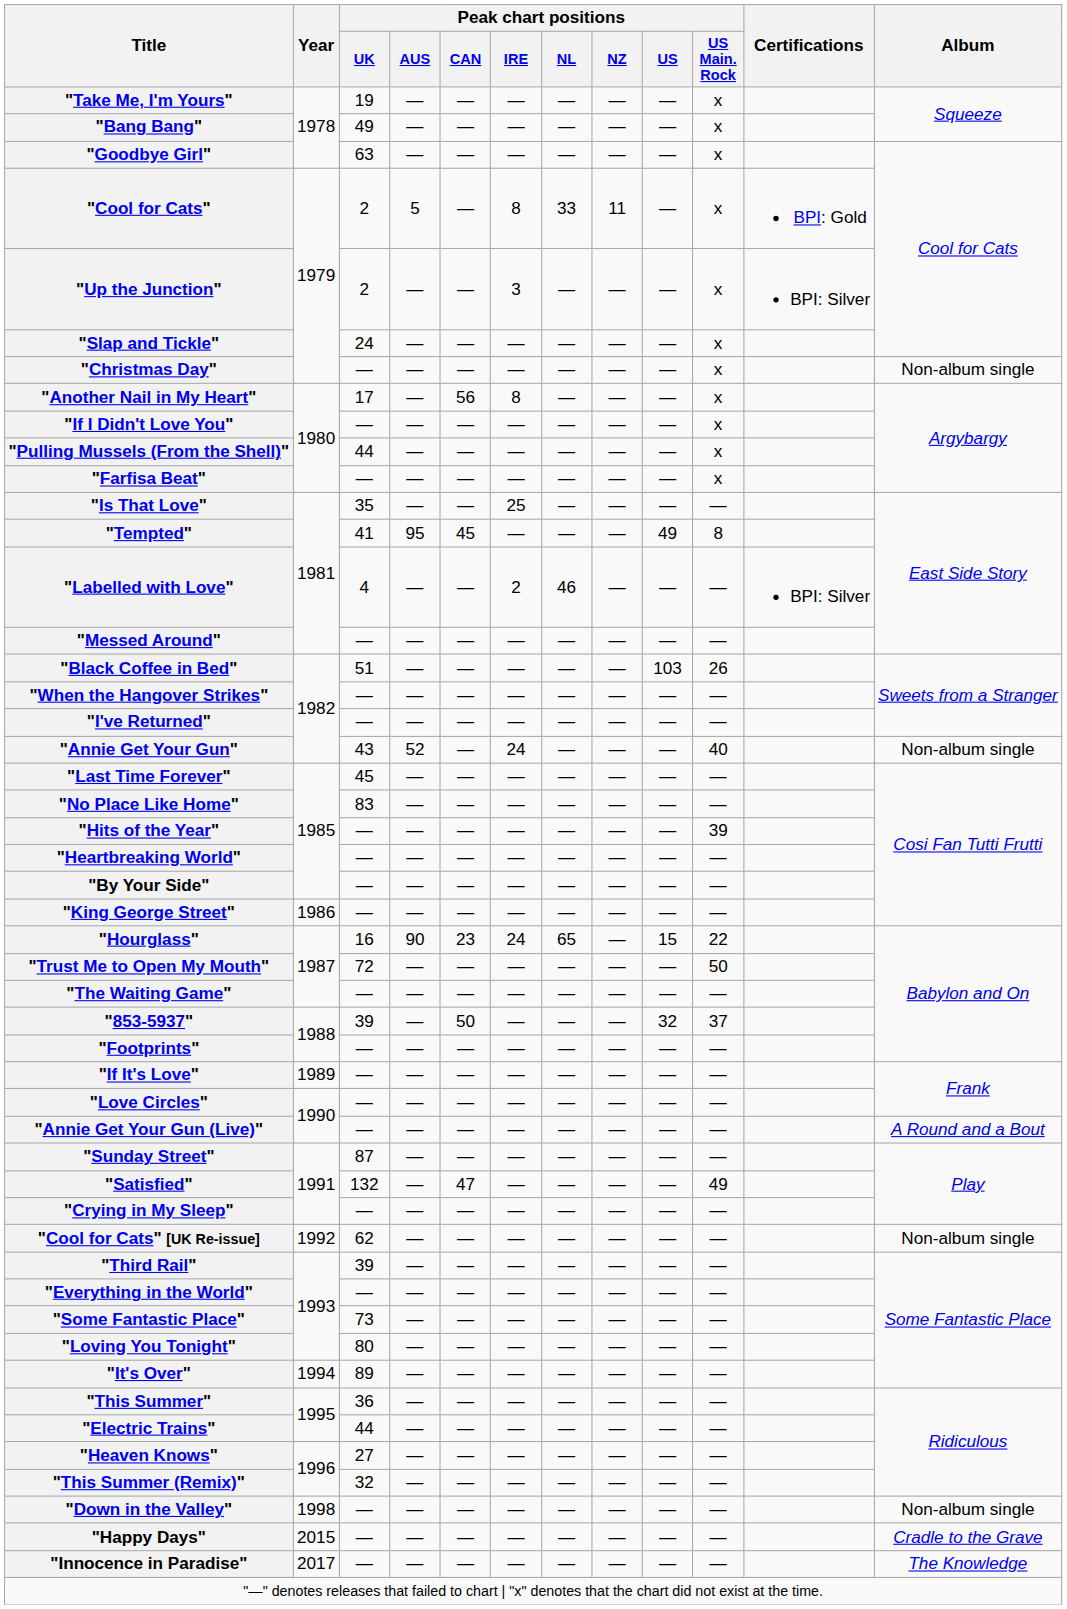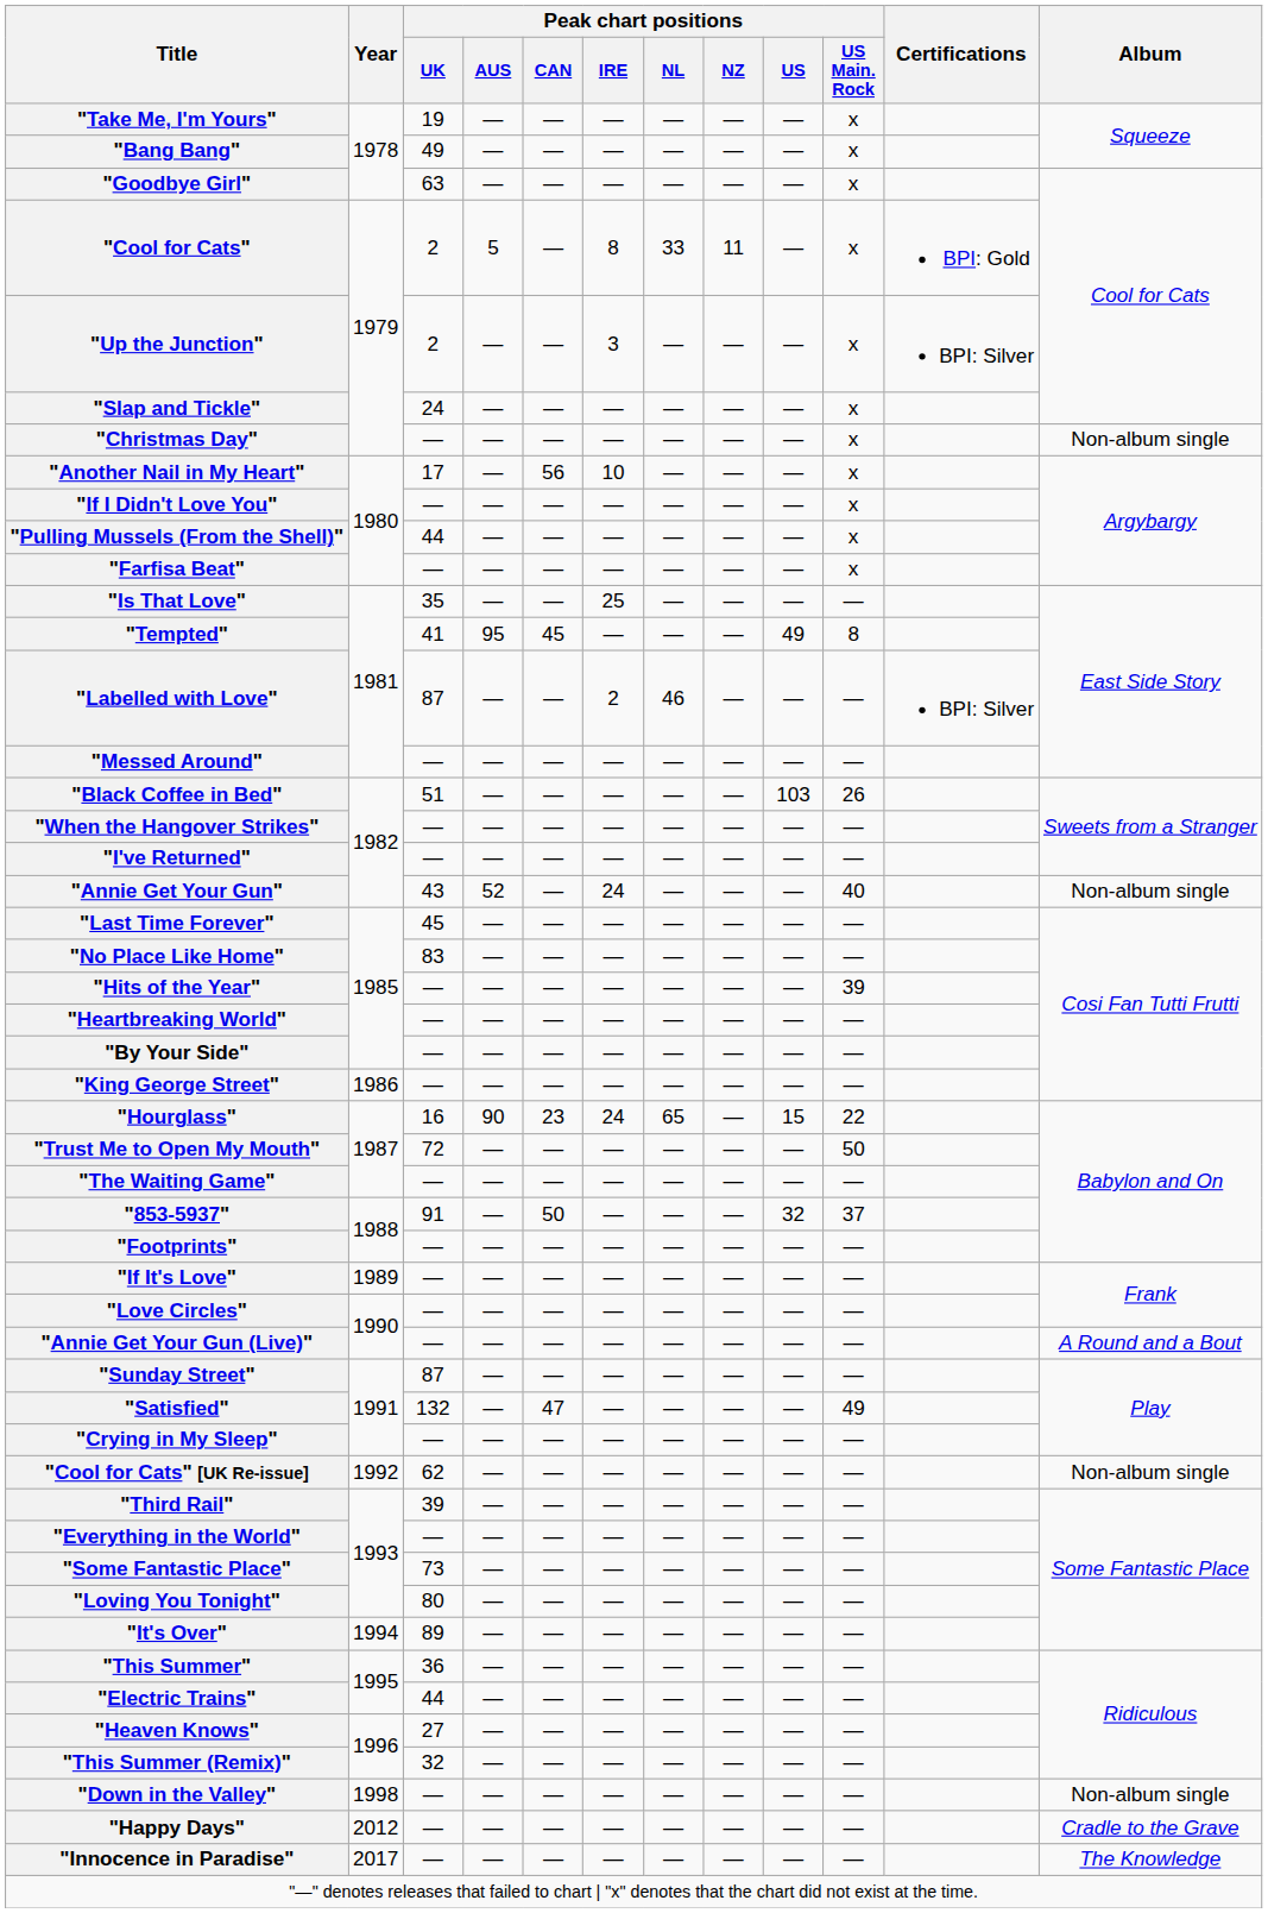"Another Nail in My Heart" | Peak chart positions / IRE: 8 -> 10
"Labelled with Love" | Peak chart positions / UK: 4 -> 87
"853-5937" | Peak chart positions / UK: 39 -> 91
"Happy Days" | Year: 2015 -> 2012
